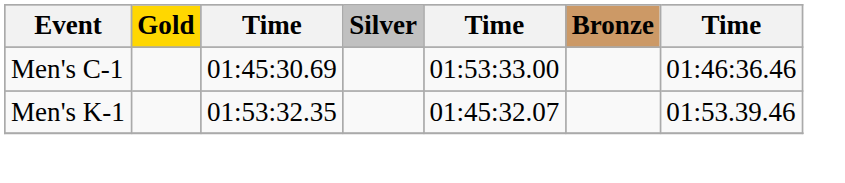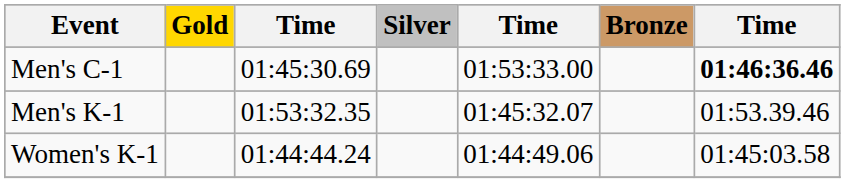Men's C-1 | column 7: normal -> bold
+ row: Women's K-1 | 01:44:44.24 | 01:44:49.06 | 01:45:03.58
